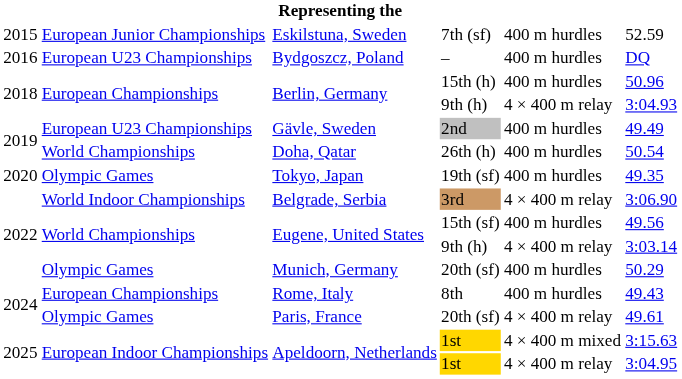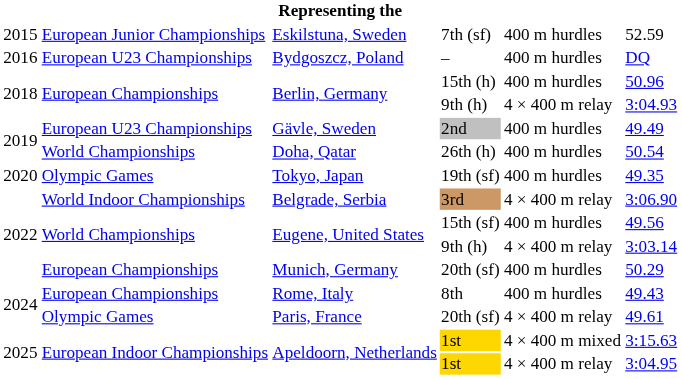Munich, Germany | column 2: Olympic Games -> European Championships
